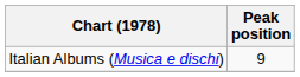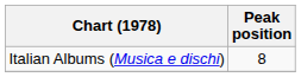Italian Albums (Musica e dischi) | Peak position: 9 -> 8
